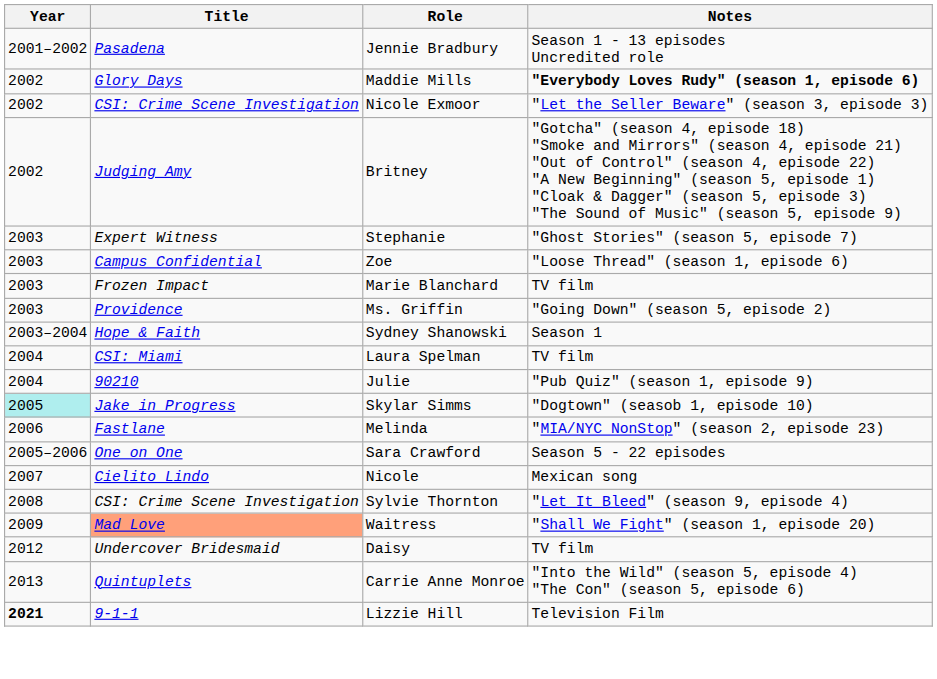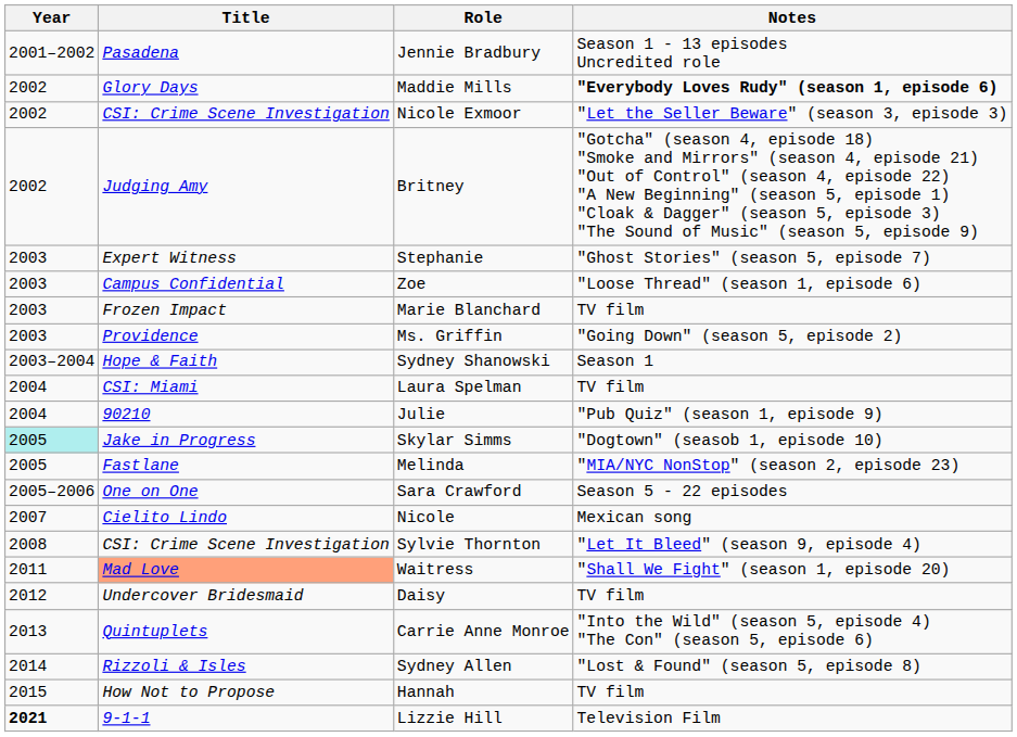Melinda | Year: 2006 -> 2005
Waitress | Year: 2009 -> 2011
+ row: 2014 | Rizzoli & Isles | Sydney Allen | "Lost & Found" (season 5, episode 8)
+ row: 2015 | How Not to Propose | Hannah | TV film
